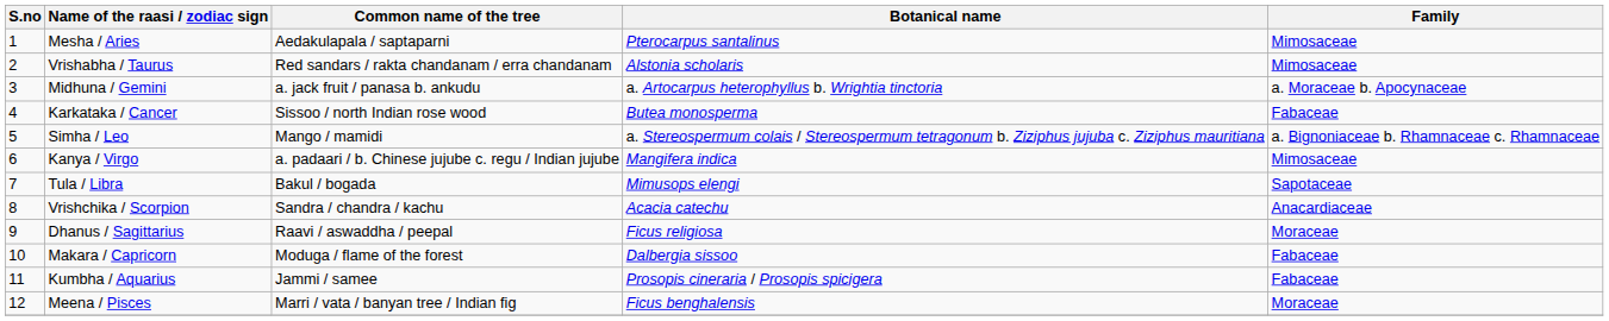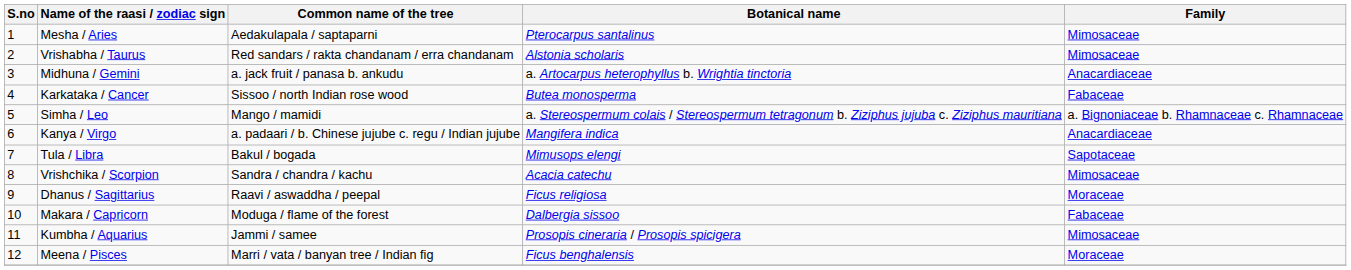Midhuna / Gemini | Family: a. Moraceae b. Apocynaceae -> Anacardiaceae
Kanya / Virgo | Family: Mimosaceae -> Anacardiaceae
Vrishchika / Scorpion | Family: Anacardiaceae -> Mimosaceae
Kumbha / Aquarius | Family: Fabaceae -> Mimosaceae
